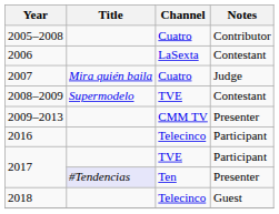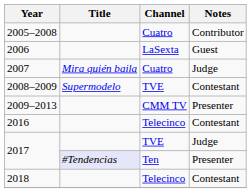2006 | Notes: Contestant -> Guest
2016 | Notes: Participant -> Contestant
2017 / TVE | Notes: Participant -> Judge
2018 | Notes: Guest -> Contestant
